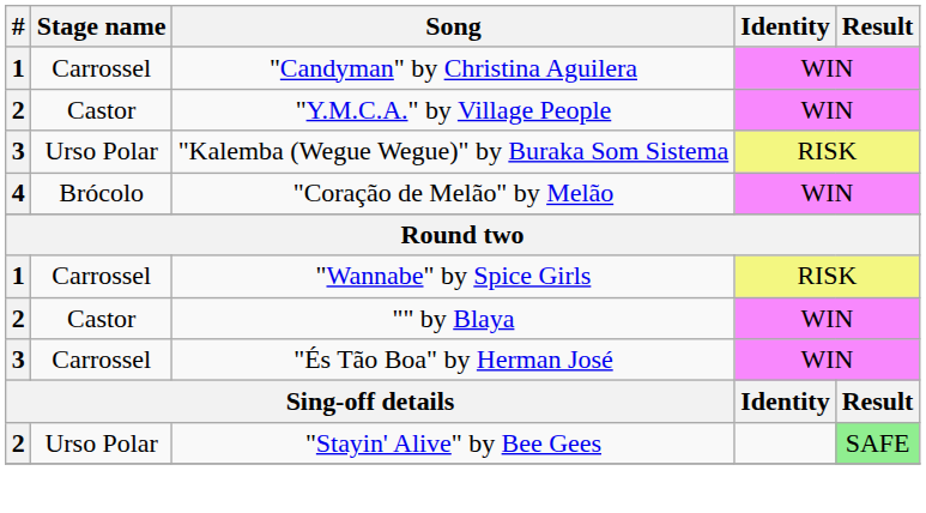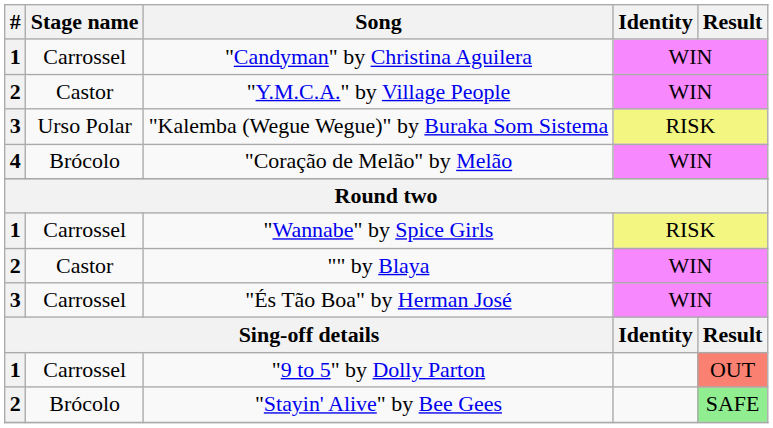+ row: 1 | Carrossel | "9 to 5" by Dolly Parton | OUT
"Stayin' Alive" by Bee Gees | Stage name: Urso Polar -> Brócolo
